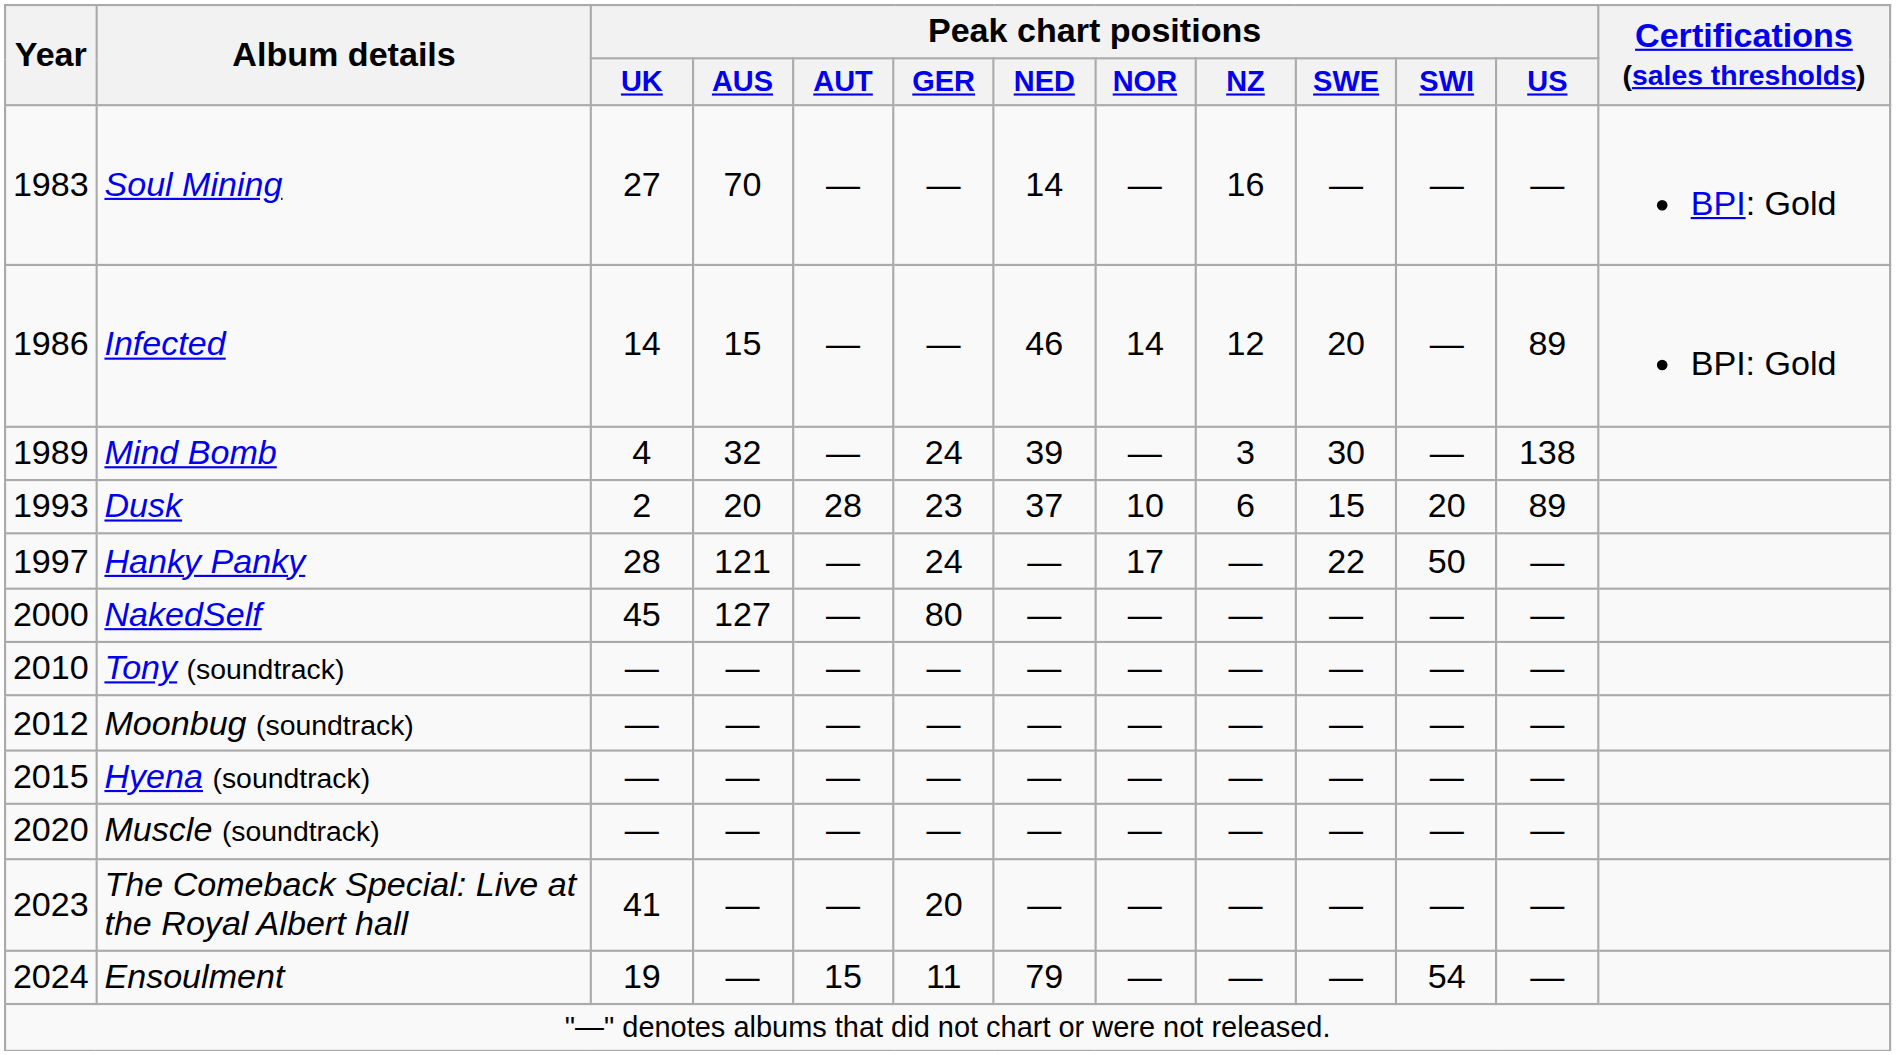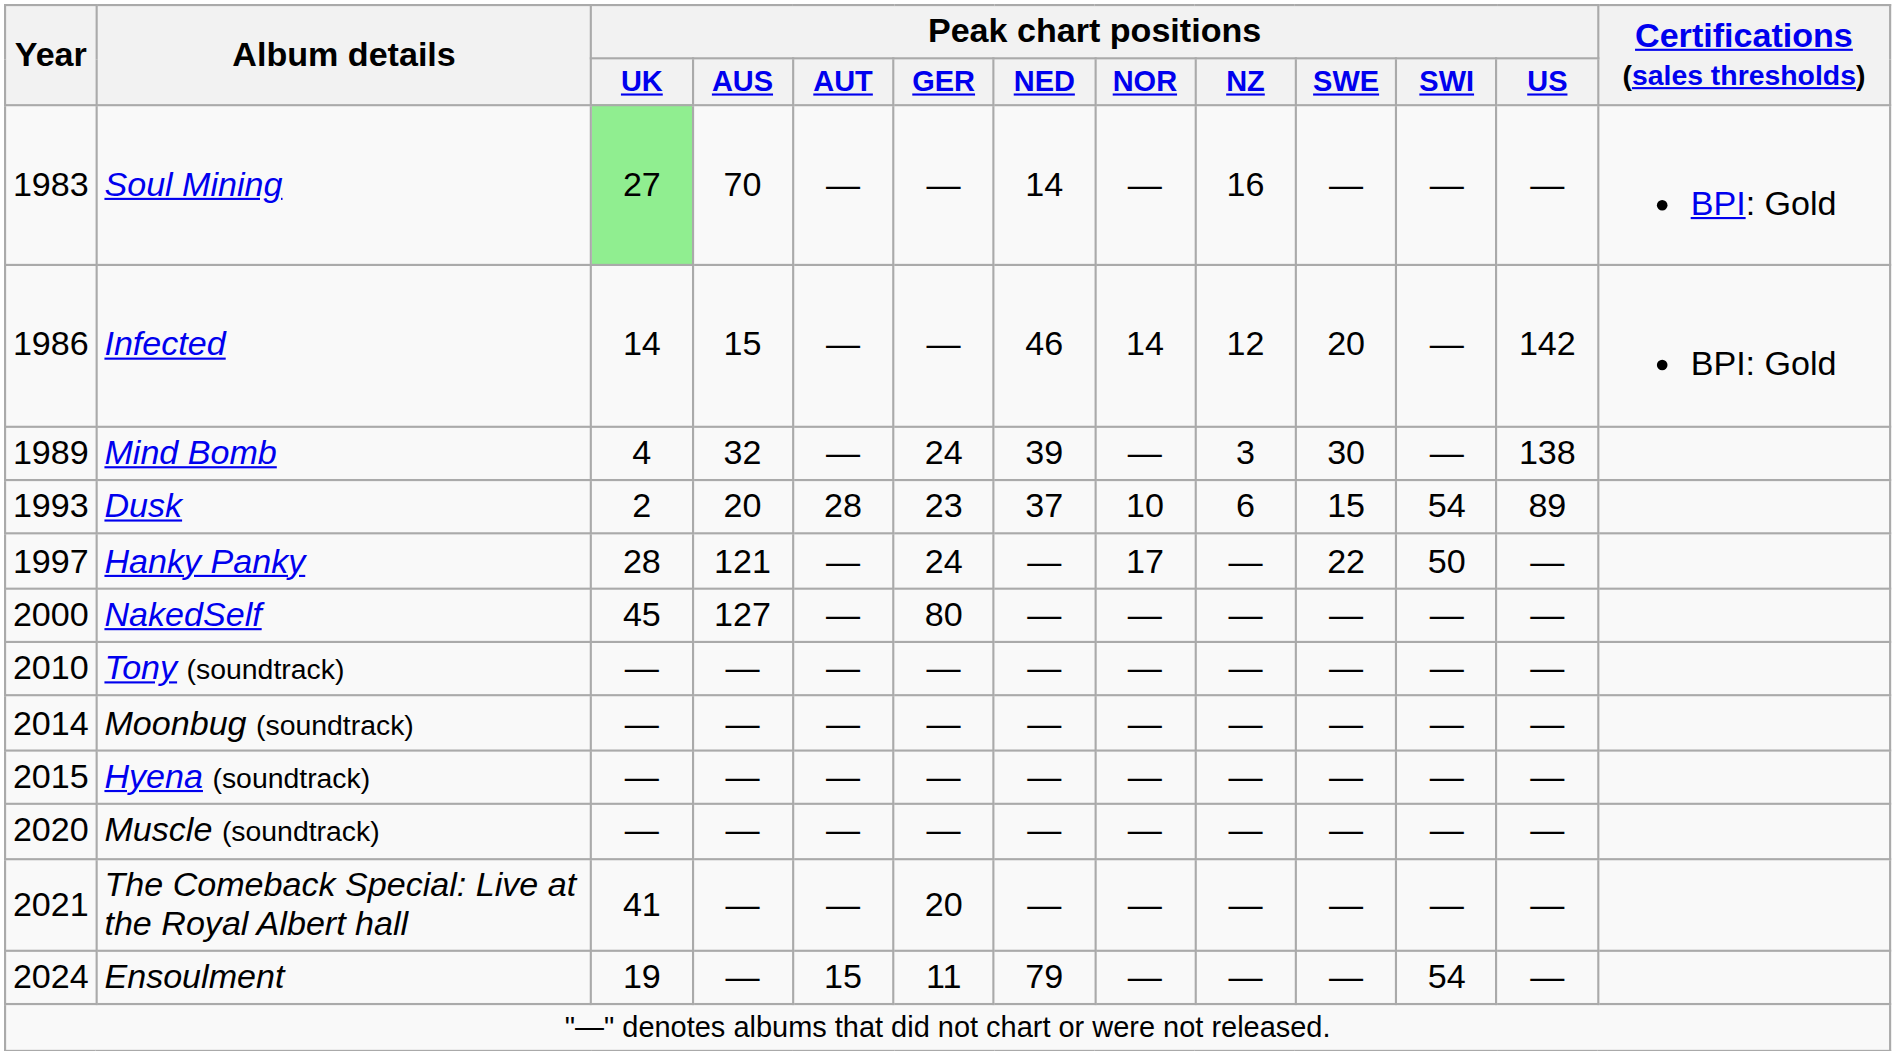Soul Mining | Peak chart positions / UK: no background -> lightgreen background
Infected | Peak chart positions / US: 89 -> 142
Dusk | Peak chart positions / SWI: 20 -> 54
Moonbug (soundtrack) | Year: 2012 -> 2014
The Comeback Special: Live at the Royal Albert hall | Year: 2023 -> 2021
